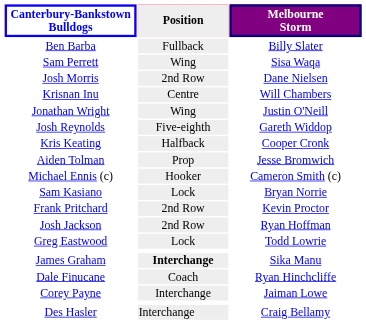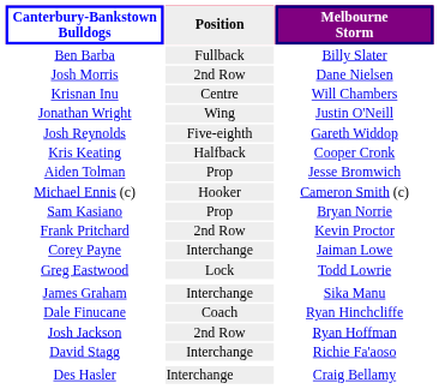- row: Sam Perrett | Wing | Sisa Waqa
Sam Kasiano | Position: Lock -> Prop
rows swapped: Josh Jackson <-> Corey Payne
James Graham | Position: bold -> normal
+ row: David Stagg | Interchange | Richie Fa'aoso
